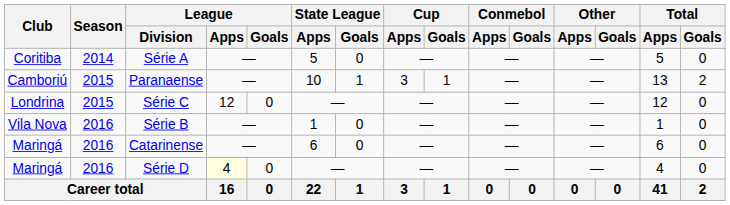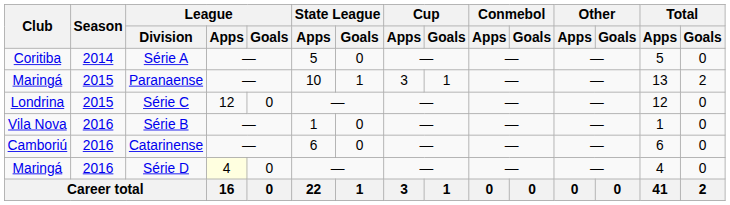Paranaense | Club: Camboriú -> Maringá
Catarinense | Club: Maringá -> Camboriú
